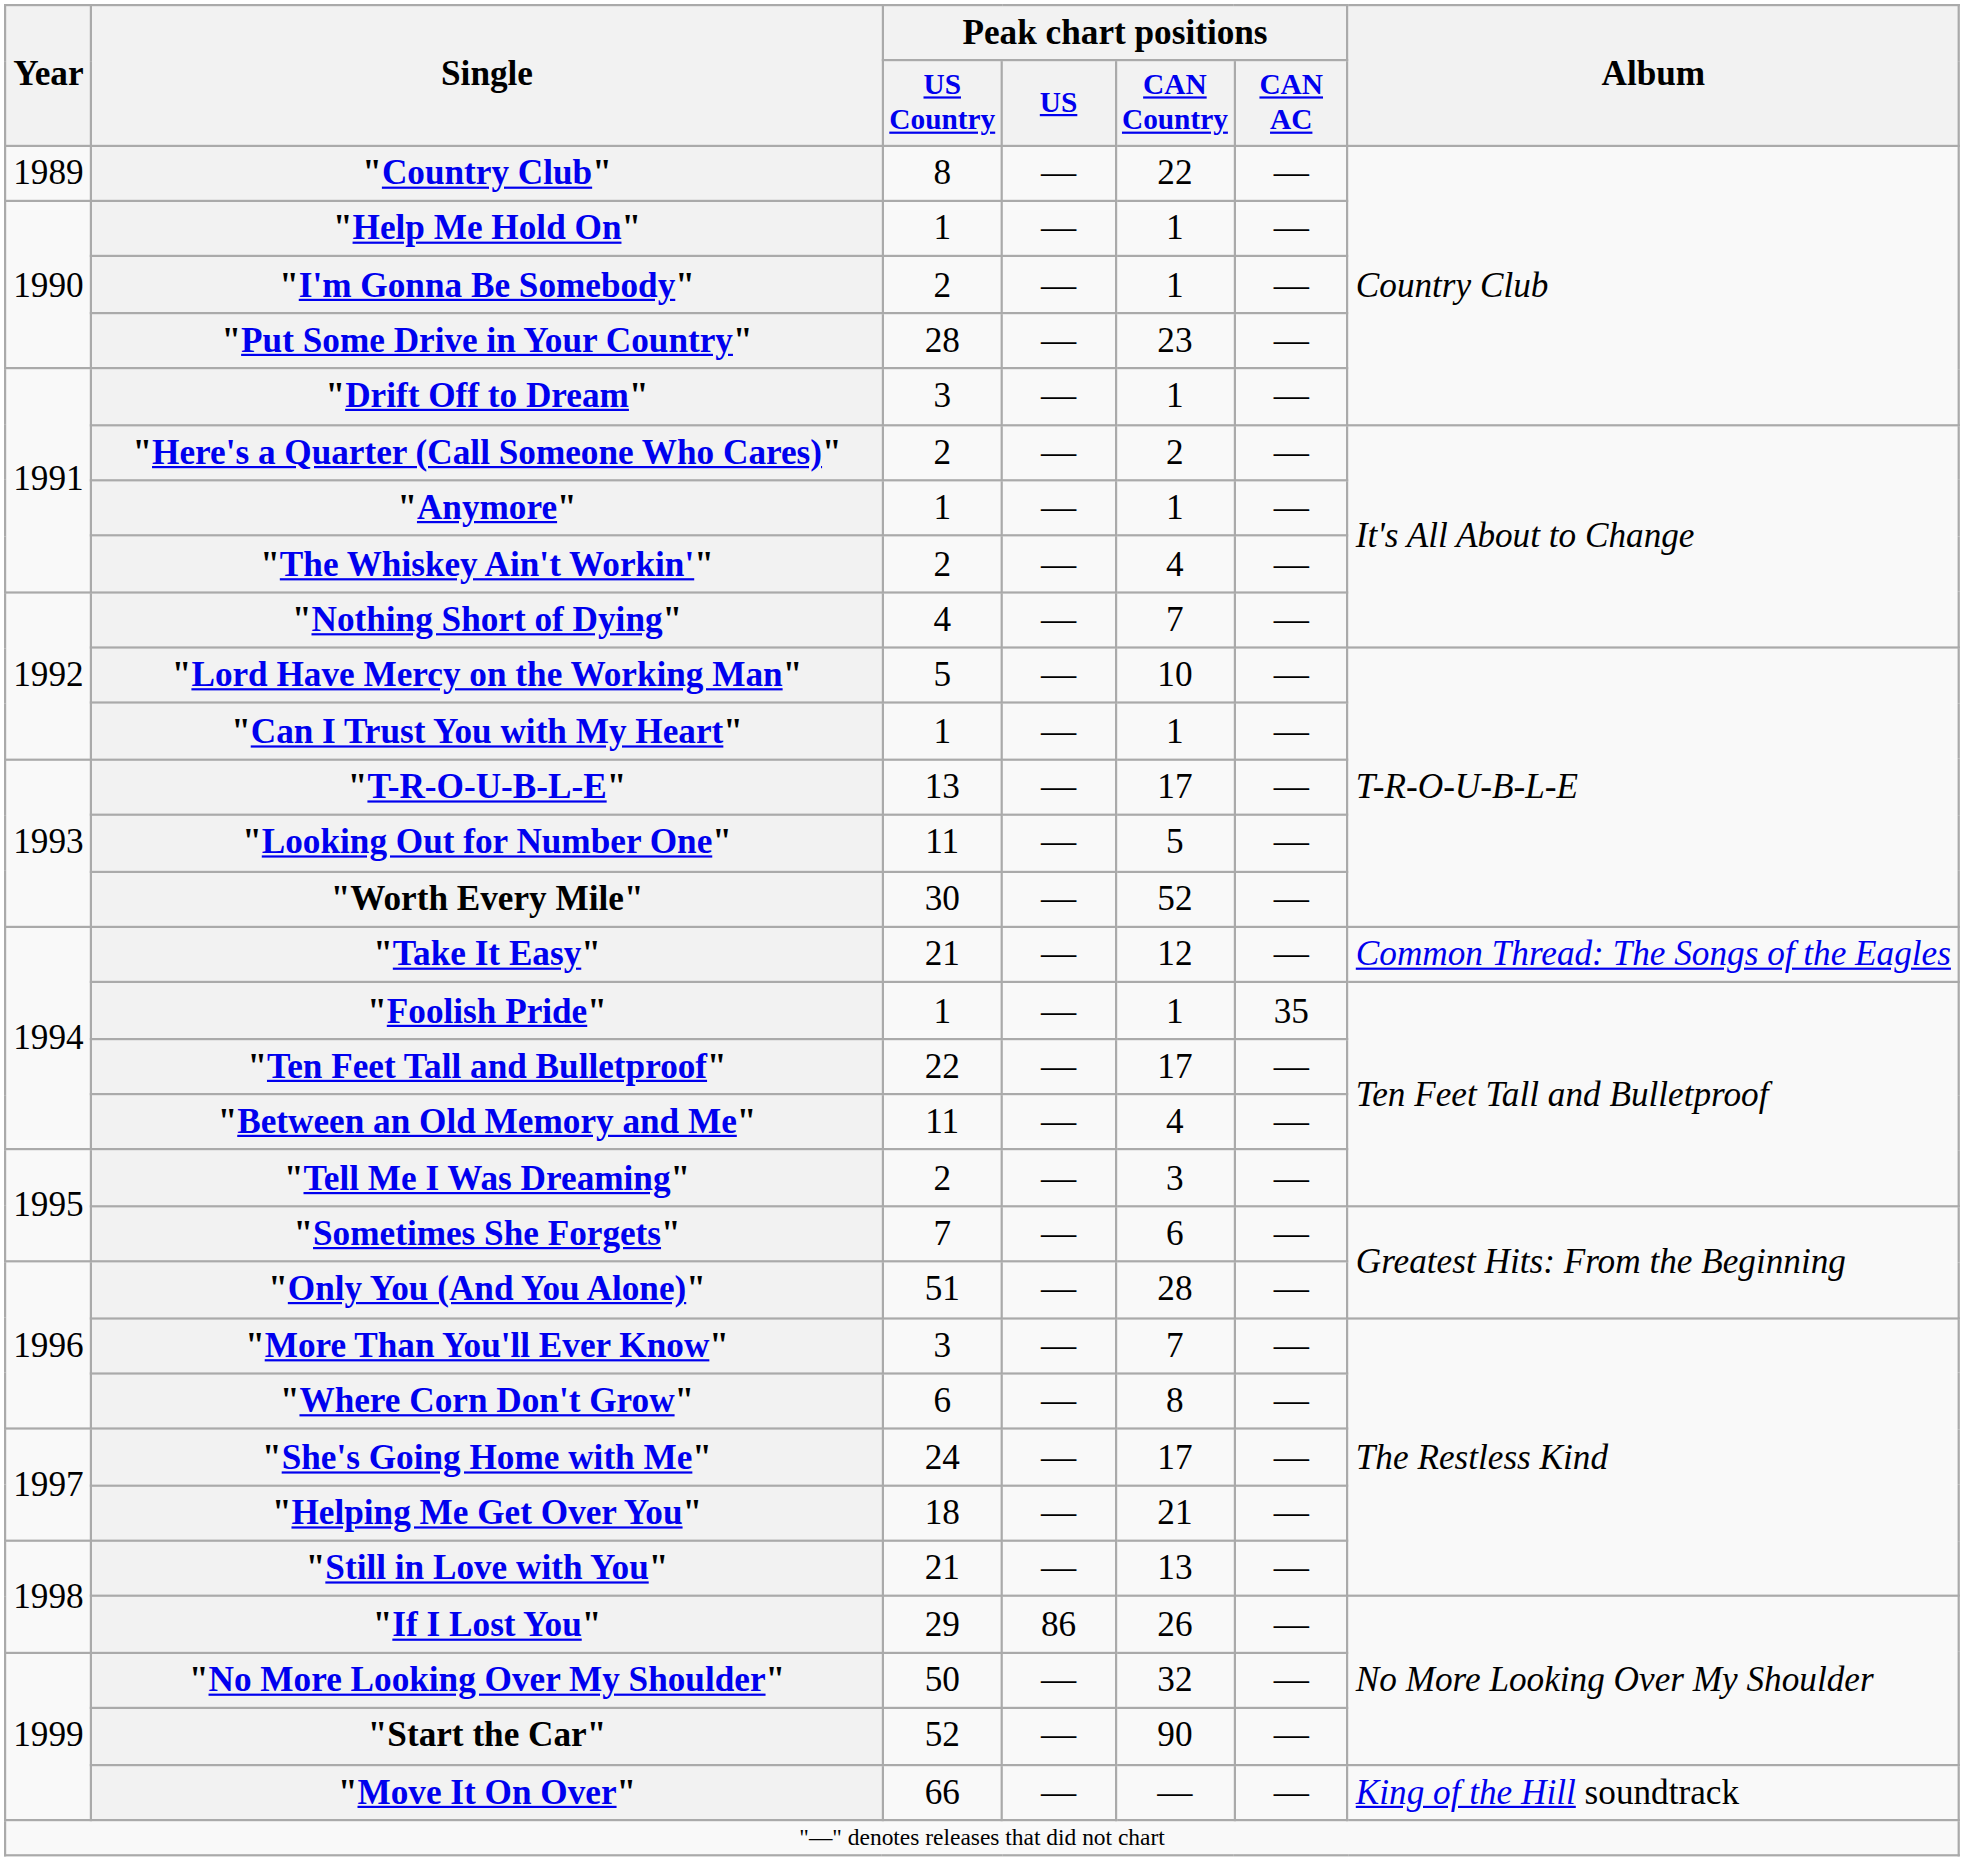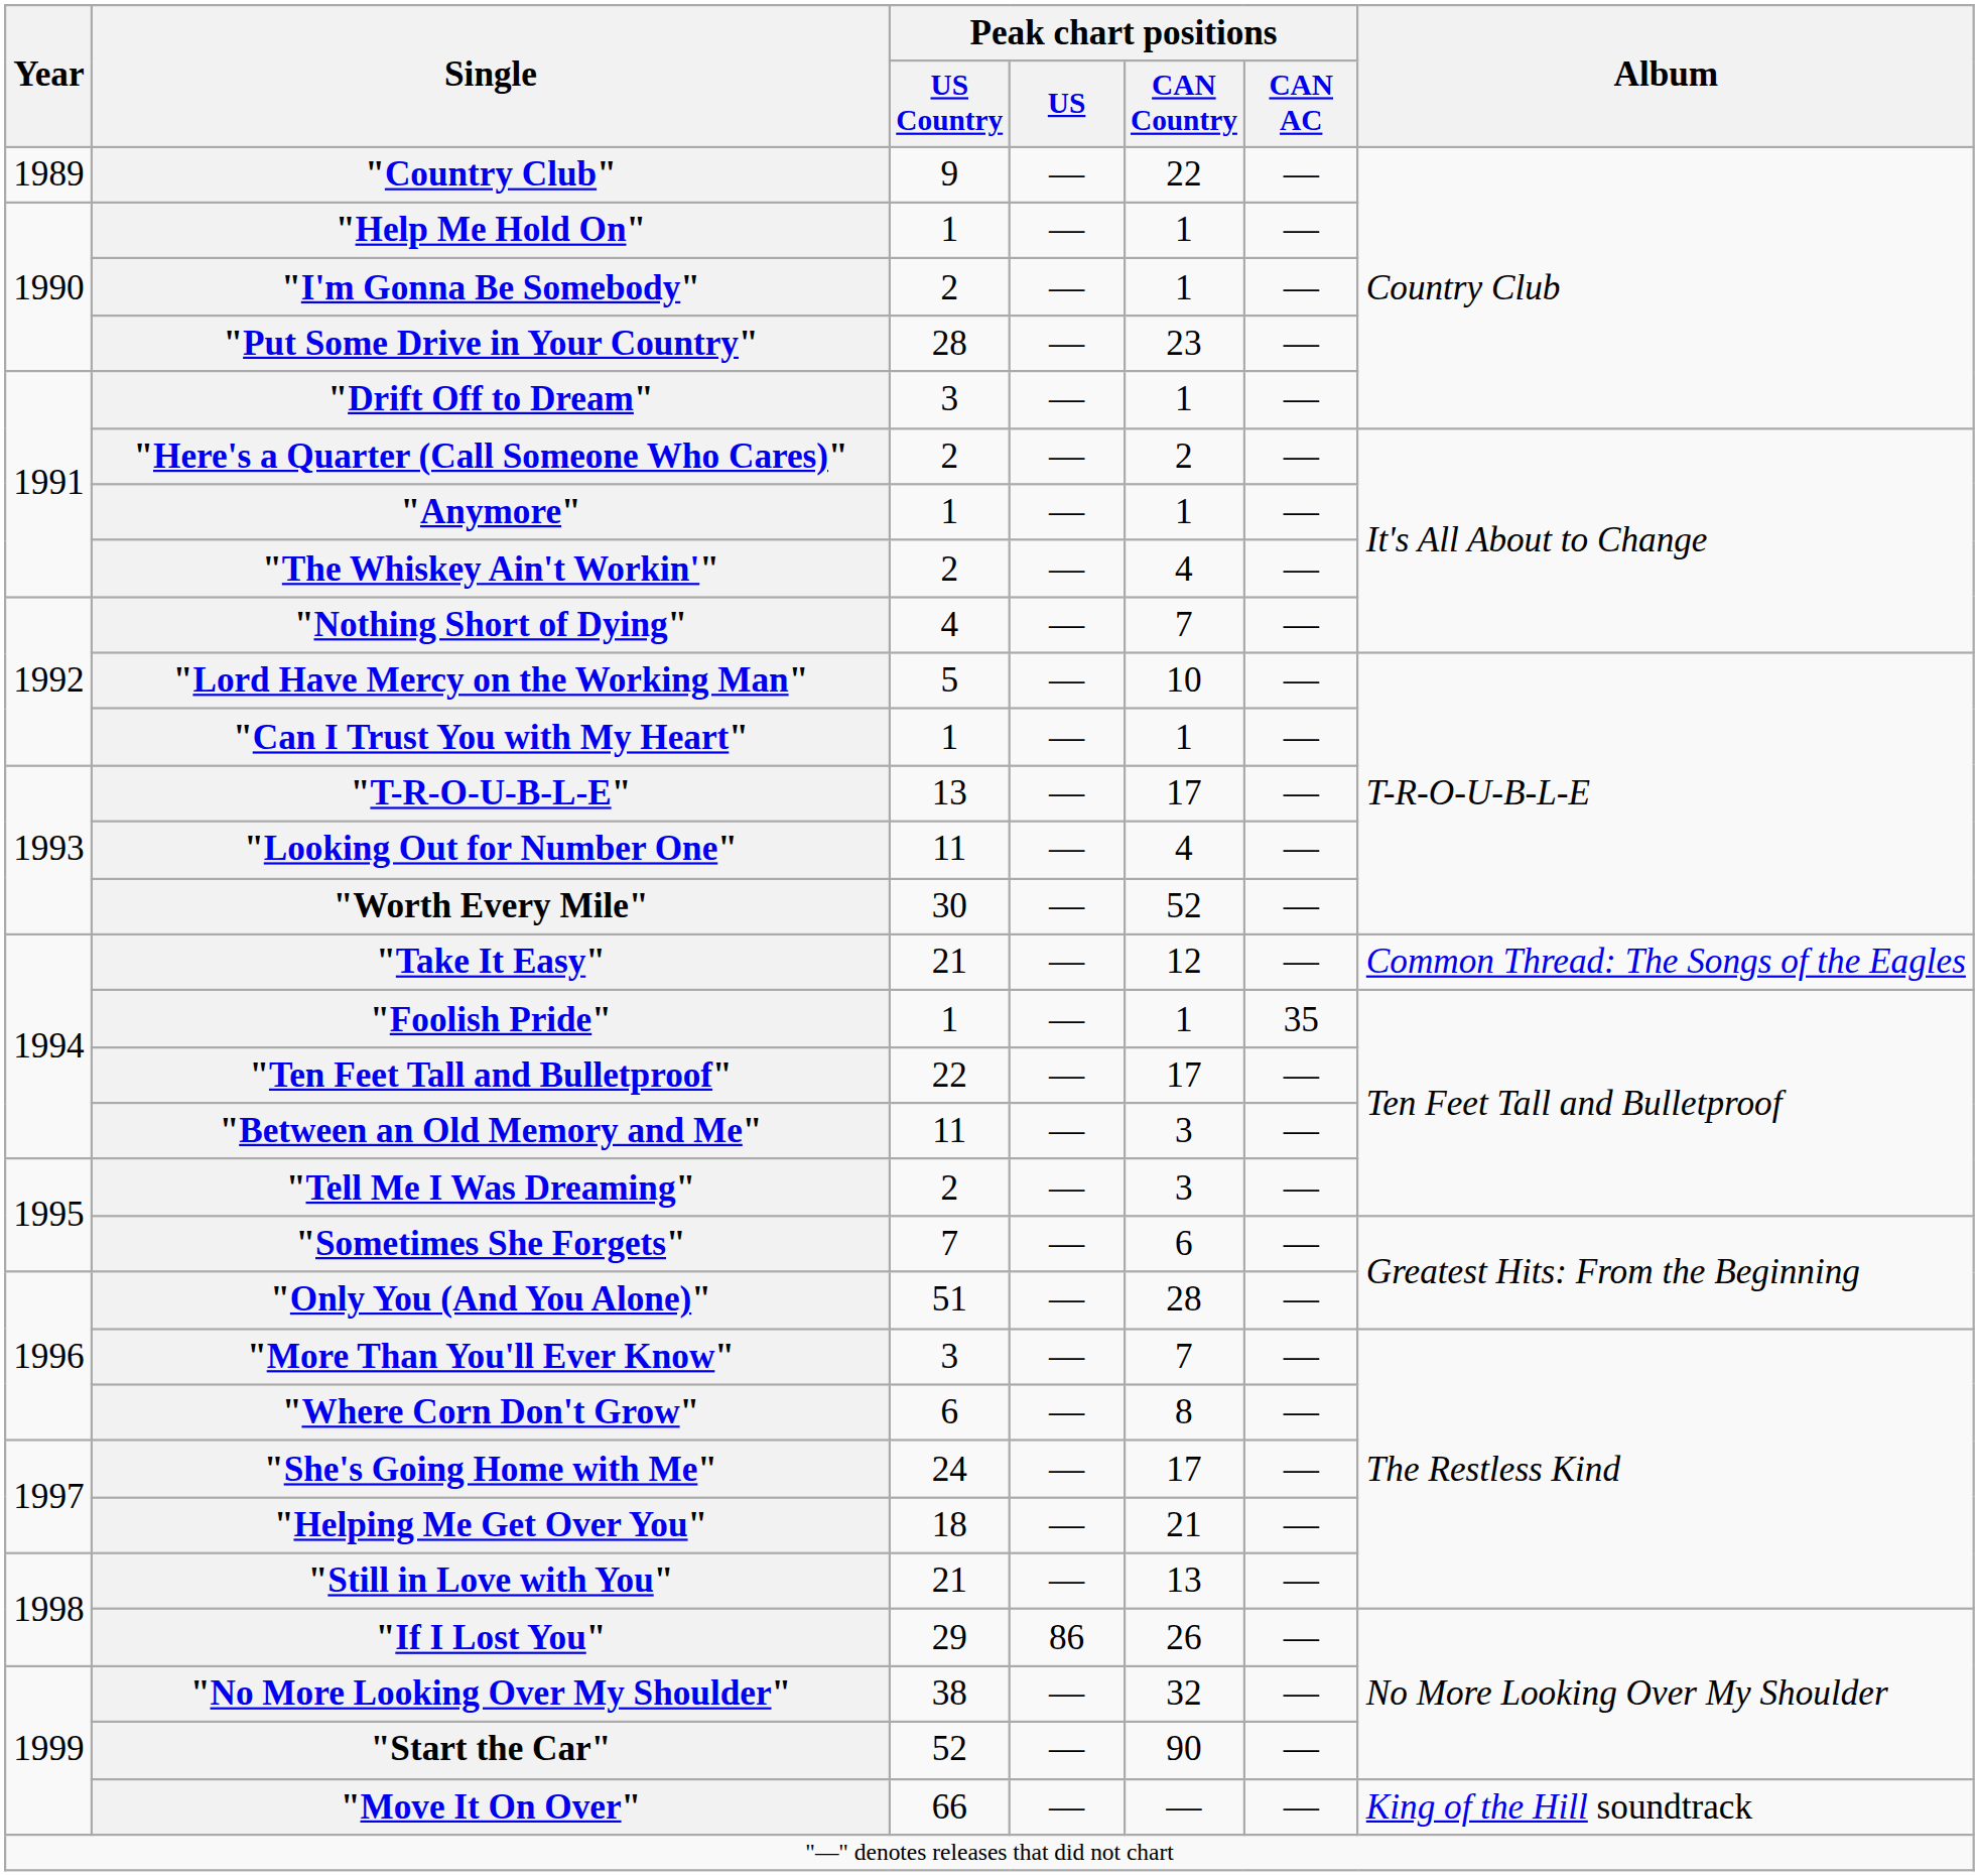"Country Club" | Peak chart positions / US Country: 8 -> 9
"Looking Out for Number One" | Peak chart positions / CAN Country: 5 -> 4
"Between an Old Memory and Me" | Peak chart positions / CAN Country: 4 -> 3
"No More Looking Over My Shoulder" | Peak chart positions / US Country: 50 -> 38
